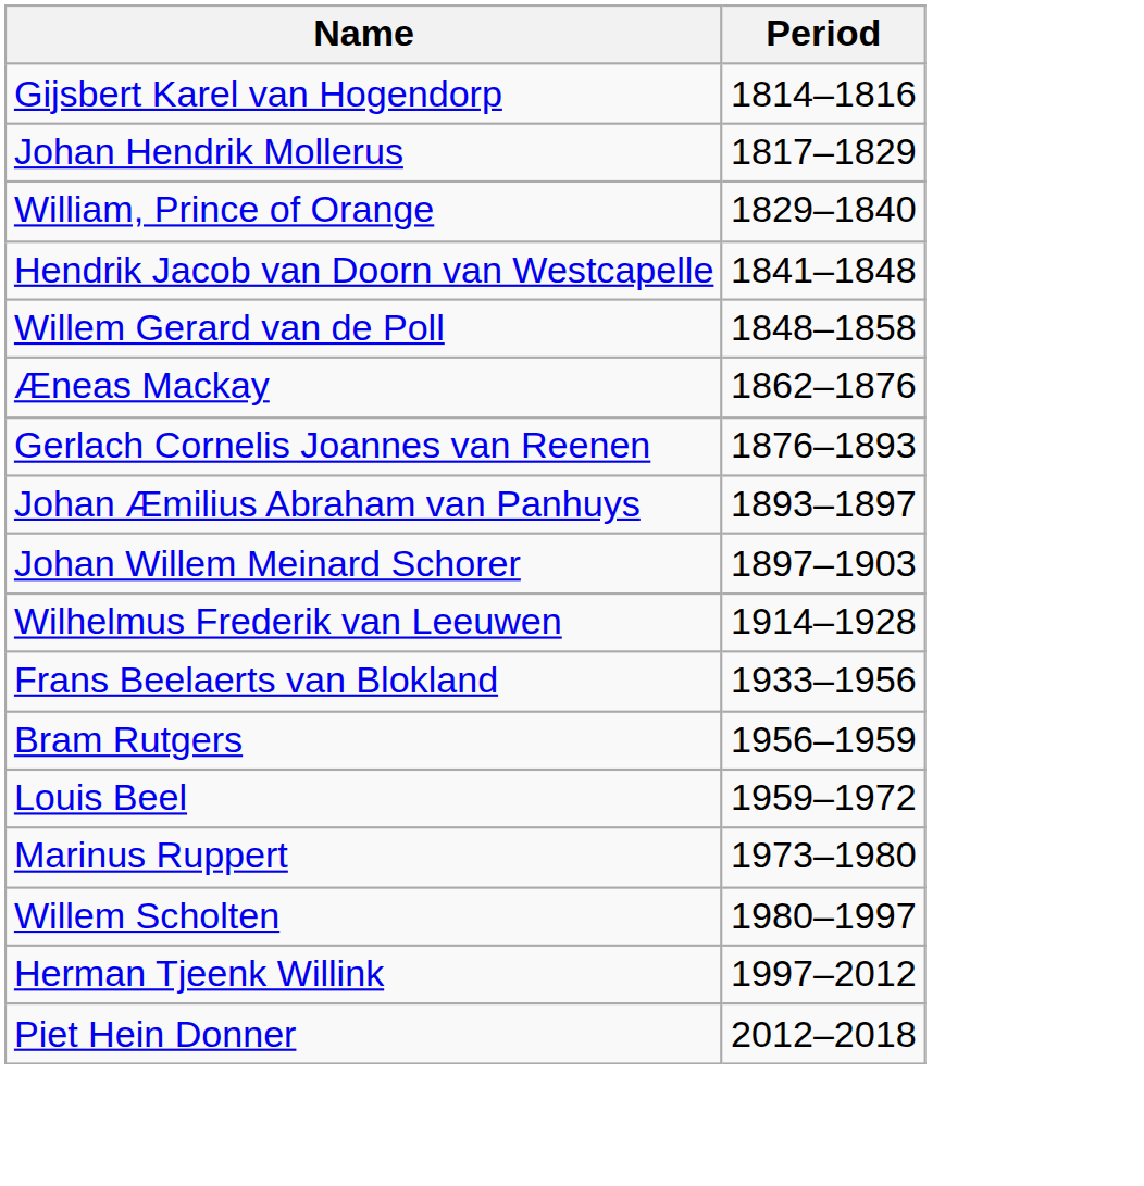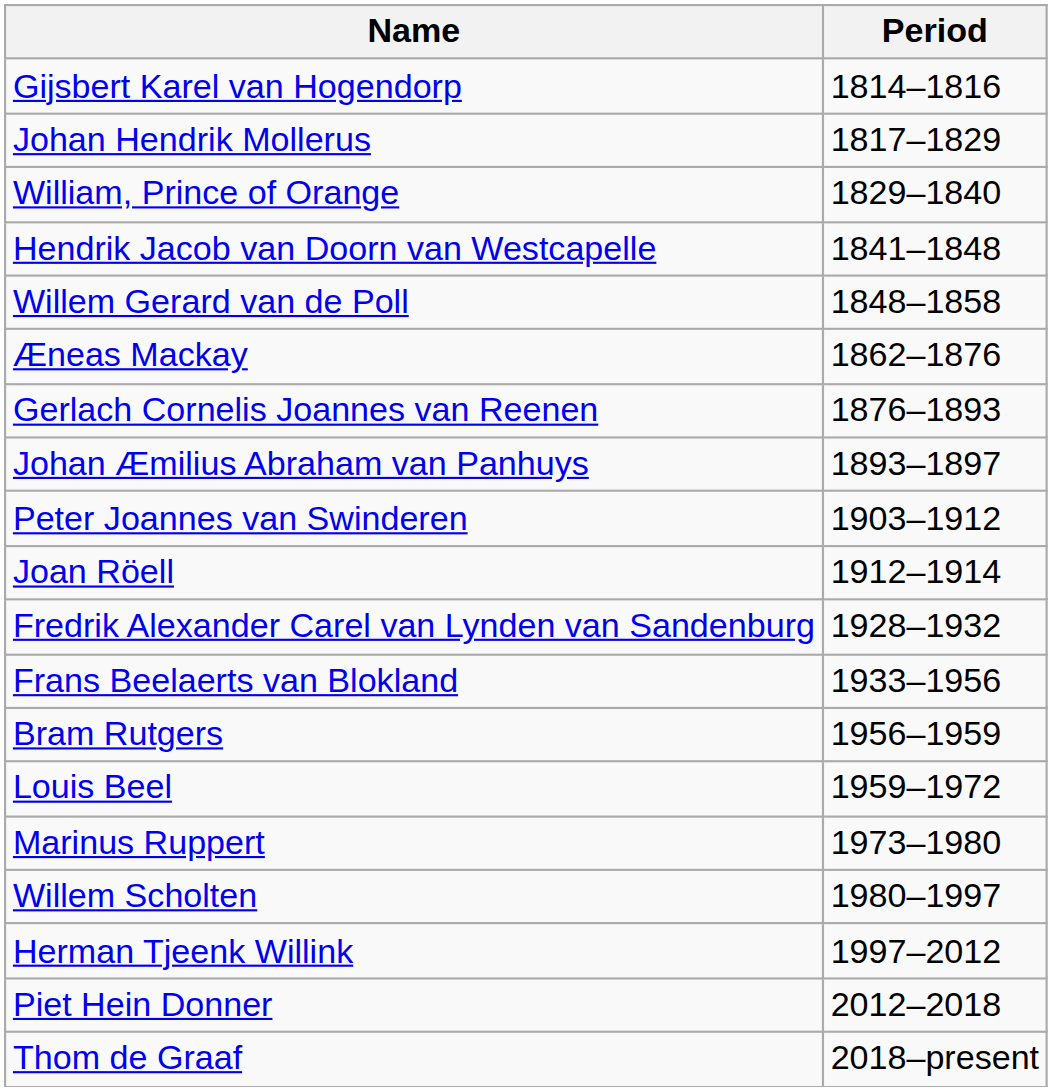- row: Johan Willem Meinard Schorer | 1897–1903
+ row: Peter Joannes van Swinderen | 1903–1912
+ row: Joan Röell | 1912–1914
- row: Wilhelmus Frederik van Leeuwen | 1914–1928
+ row: Fredrik Alexander Carel van Lynden van Sandenburg | 1928–1932
+ row: Thom de Graaf | 2018–present
